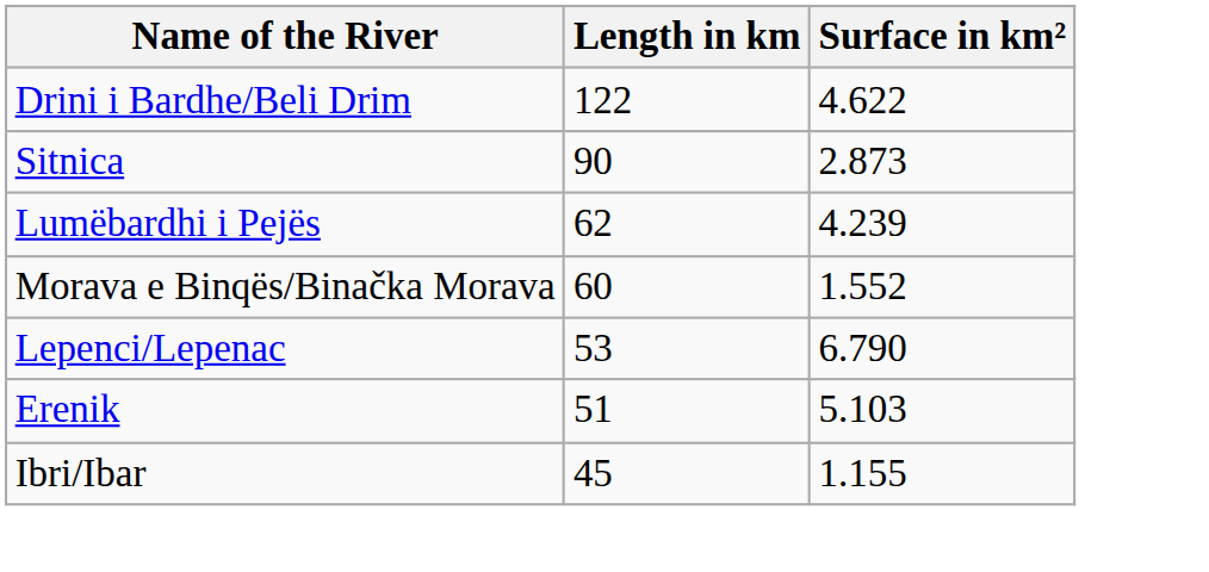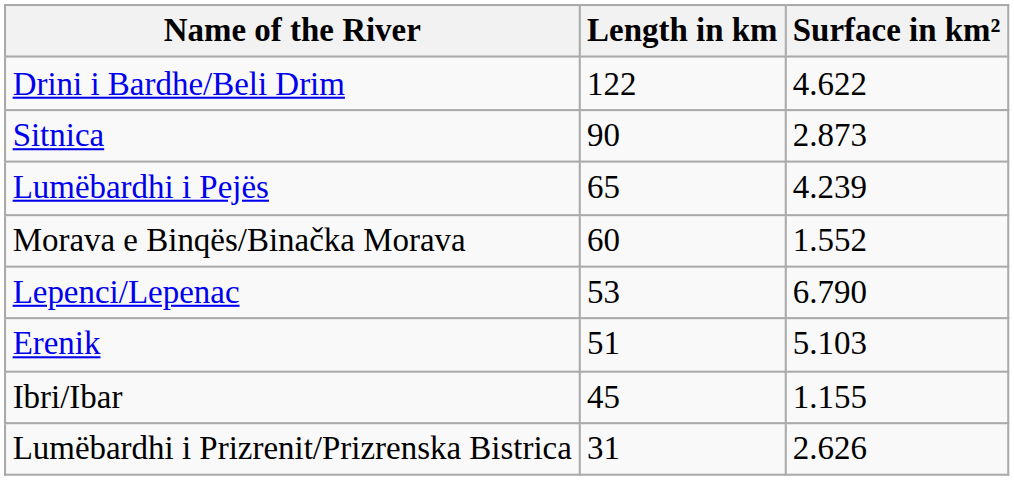Lumëbardhi i Pejës | Length in km: 62 -> 65
+ row: Lumëbardhi i Prizrenit/Prizrenska Bistrica | 31 | 2.626
